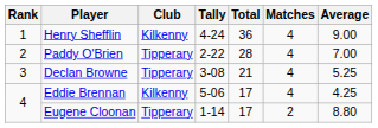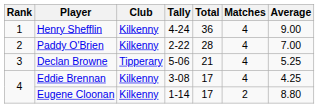Paddy O'Brien | Club: Tipperary -> Kilkenny
Declan Browne | Tally: 3-08 -> 5-06
Eddie Brennan | Tally: 5-06 -> 3-08
Eugene Cloonan | Club: Tipperary -> Kilkenny
